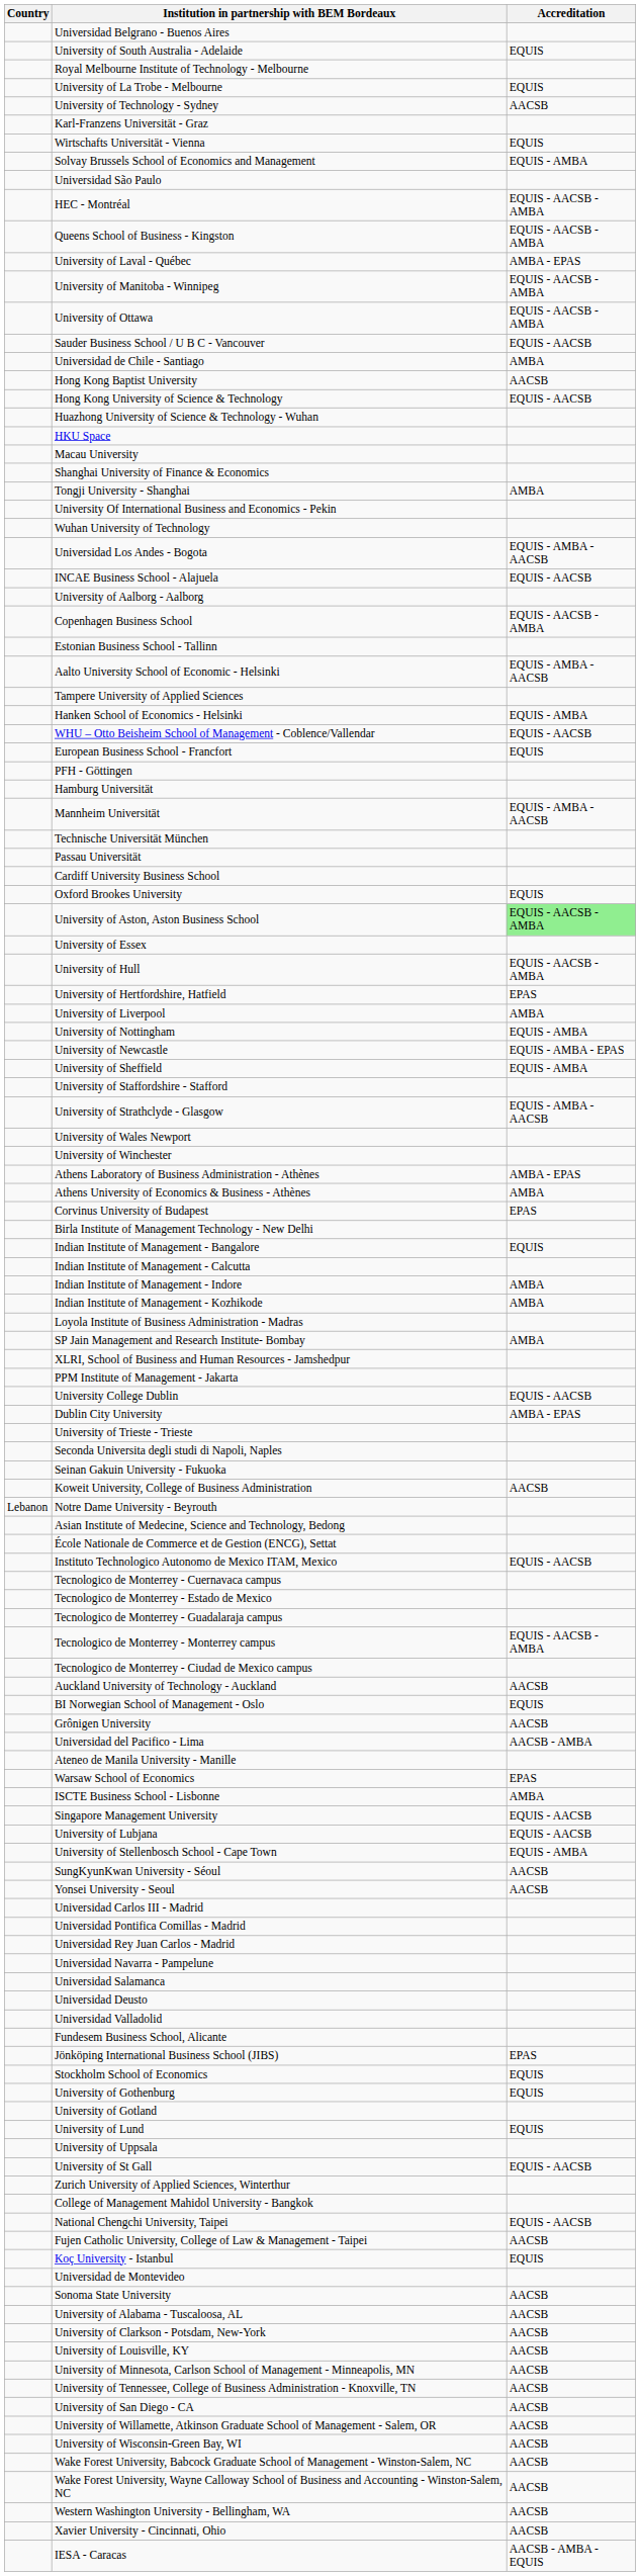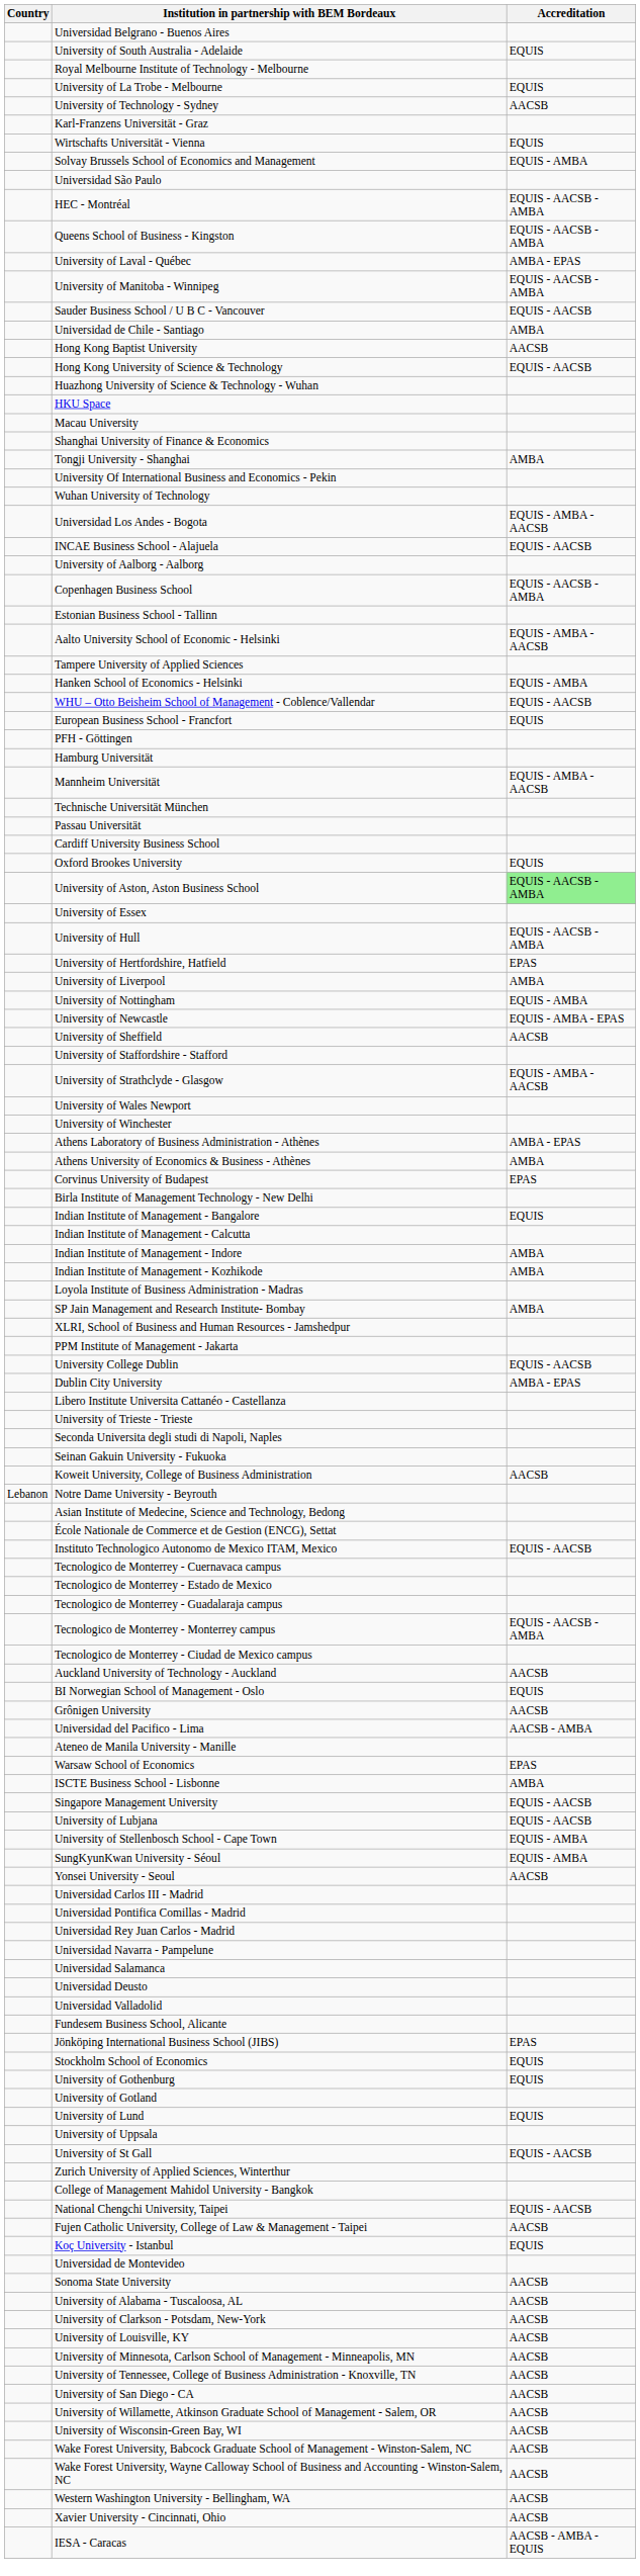- row: University of Ottawa | EQUIS - AACSB - AMBA
University of Sheffield | Accreditation: EQUIS - AMBA -> AACSB
+ row: Libero Institute Universita Cattanéo - Castellanza
SungKyunKwan University - Séoul | Accreditation: AACSB -> EQUIS - AMBA
